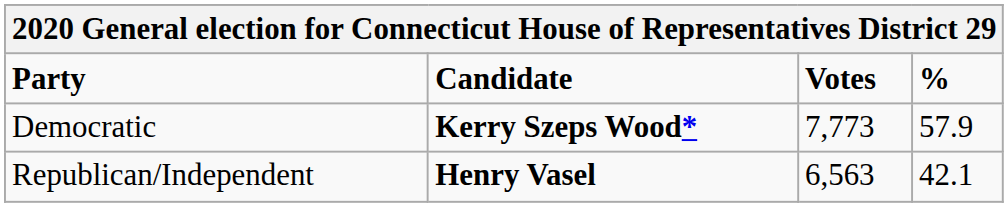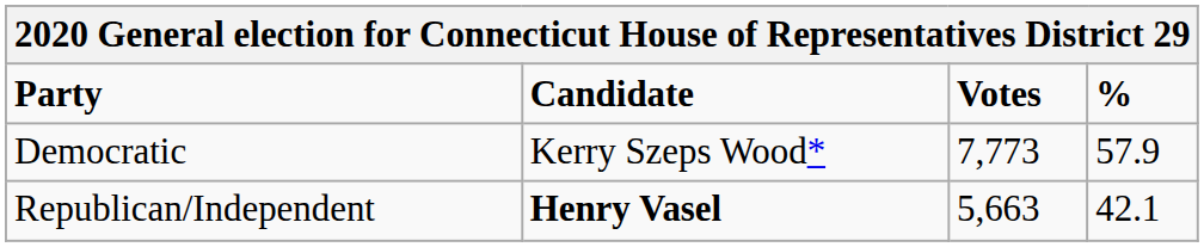Democratic | Candidate: bold -> normal
Republican/Independent | Votes: 6,563 -> 5,663
